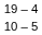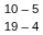rows swapped: 10 – 5 <-> 19 – 4
